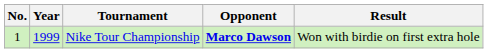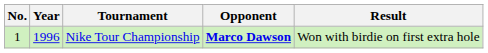Nike Tour Championship | Year: 1999 -> 1996
